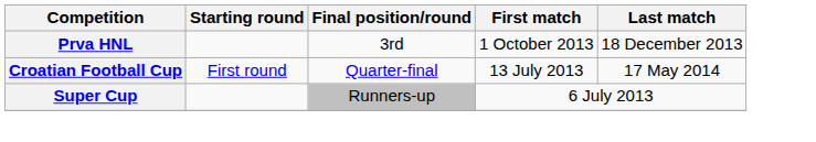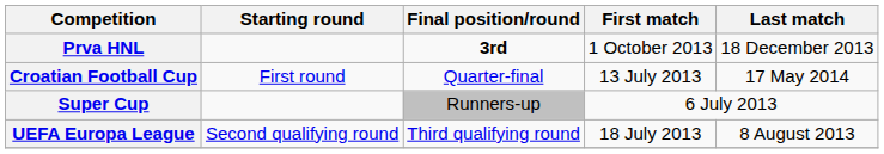Prva HNL | Final position/round: normal -> bold
+ row: UEFA Europa League | Second qualifying round | Third qualifying round | 18 July 2013 | 8 August 2013
